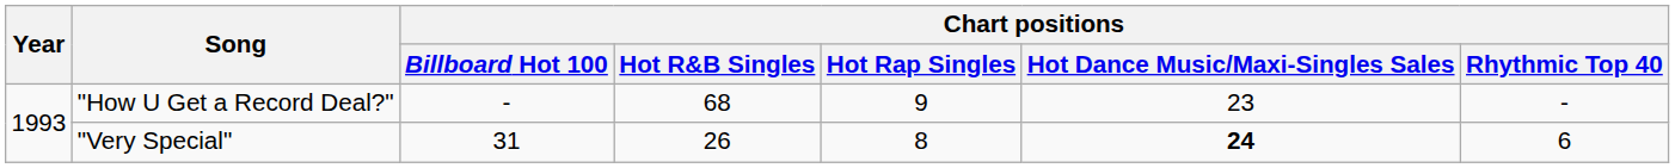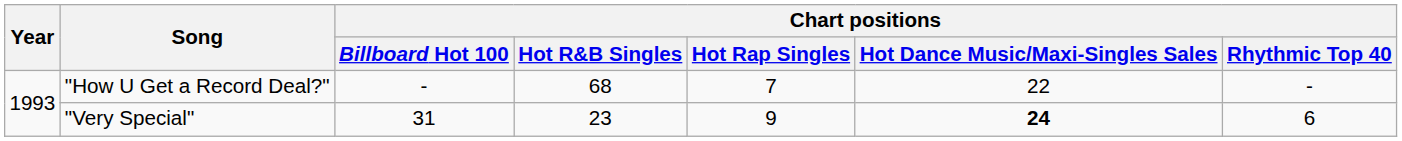"How U Get a Record Deal?" | Chart positions / Hot Rap Singles: 9 -> 7
"How U Get a Record Deal?" | Chart positions / Hot Dance Music/Maxi-Singles Sales: 23 -> 22
"Very Special" | Chart positions / Hot R&B Singles: 26 -> 23
"Very Special" | Chart positions / Hot Rap Singles: 8 -> 9
